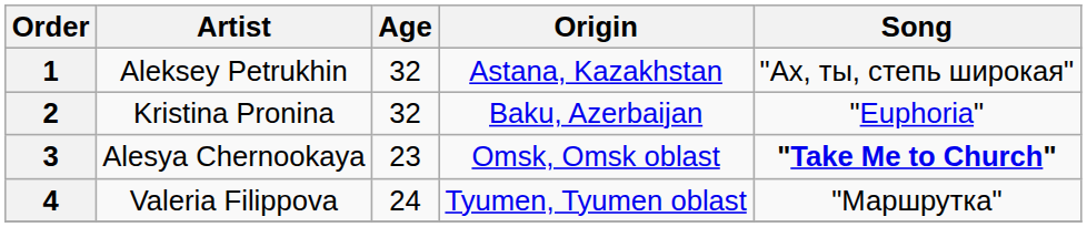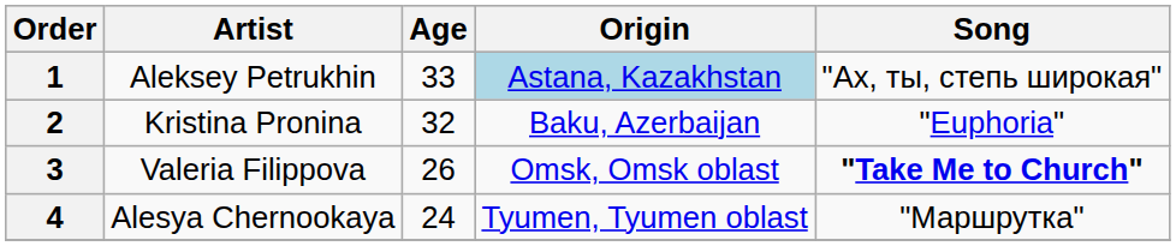1 | Age: 32 -> 33
1 | Origin: no background -> lightblue background
3 | Artist: Alesya Chernookaya -> Valeria Filippova
3 | Age: 23 -> 26
4 | Artist: Valeria Filippova -> Alesya Chernookaya
